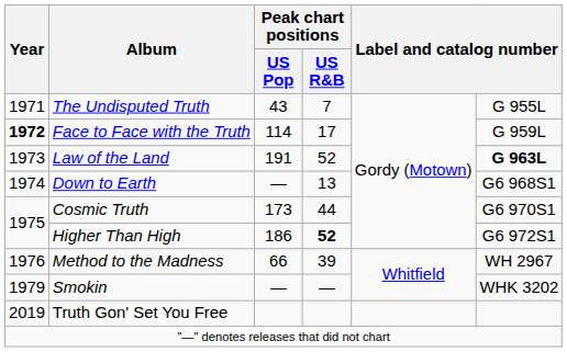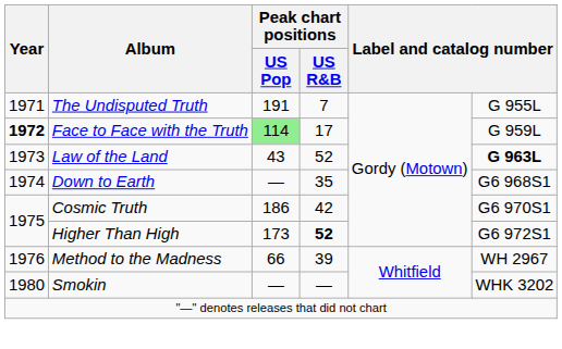The Undisputed Truth | Peak chart positions / US Pop: 43 -> 191
Face to Face with the Truth | Peak chart positions / US Pop: no background -> lightgreen background
Law of the Land | Peak chart positions / US Pop: 191 -> 43
Down to Earth | Peak chart positions / US R&B: 13 -> 35
Cosmic Truth | Peak chart positions / US Pop: 173 -> 186
Cosmic Truth | Peak chart positions / US R&B: 44 -> 42
Higher Than High | Peak chart positions / US Pop: 186 -> 173
Smokin | Year: 1979 -> 1980
- row: 2019 | Truth Gon' Set You Free
